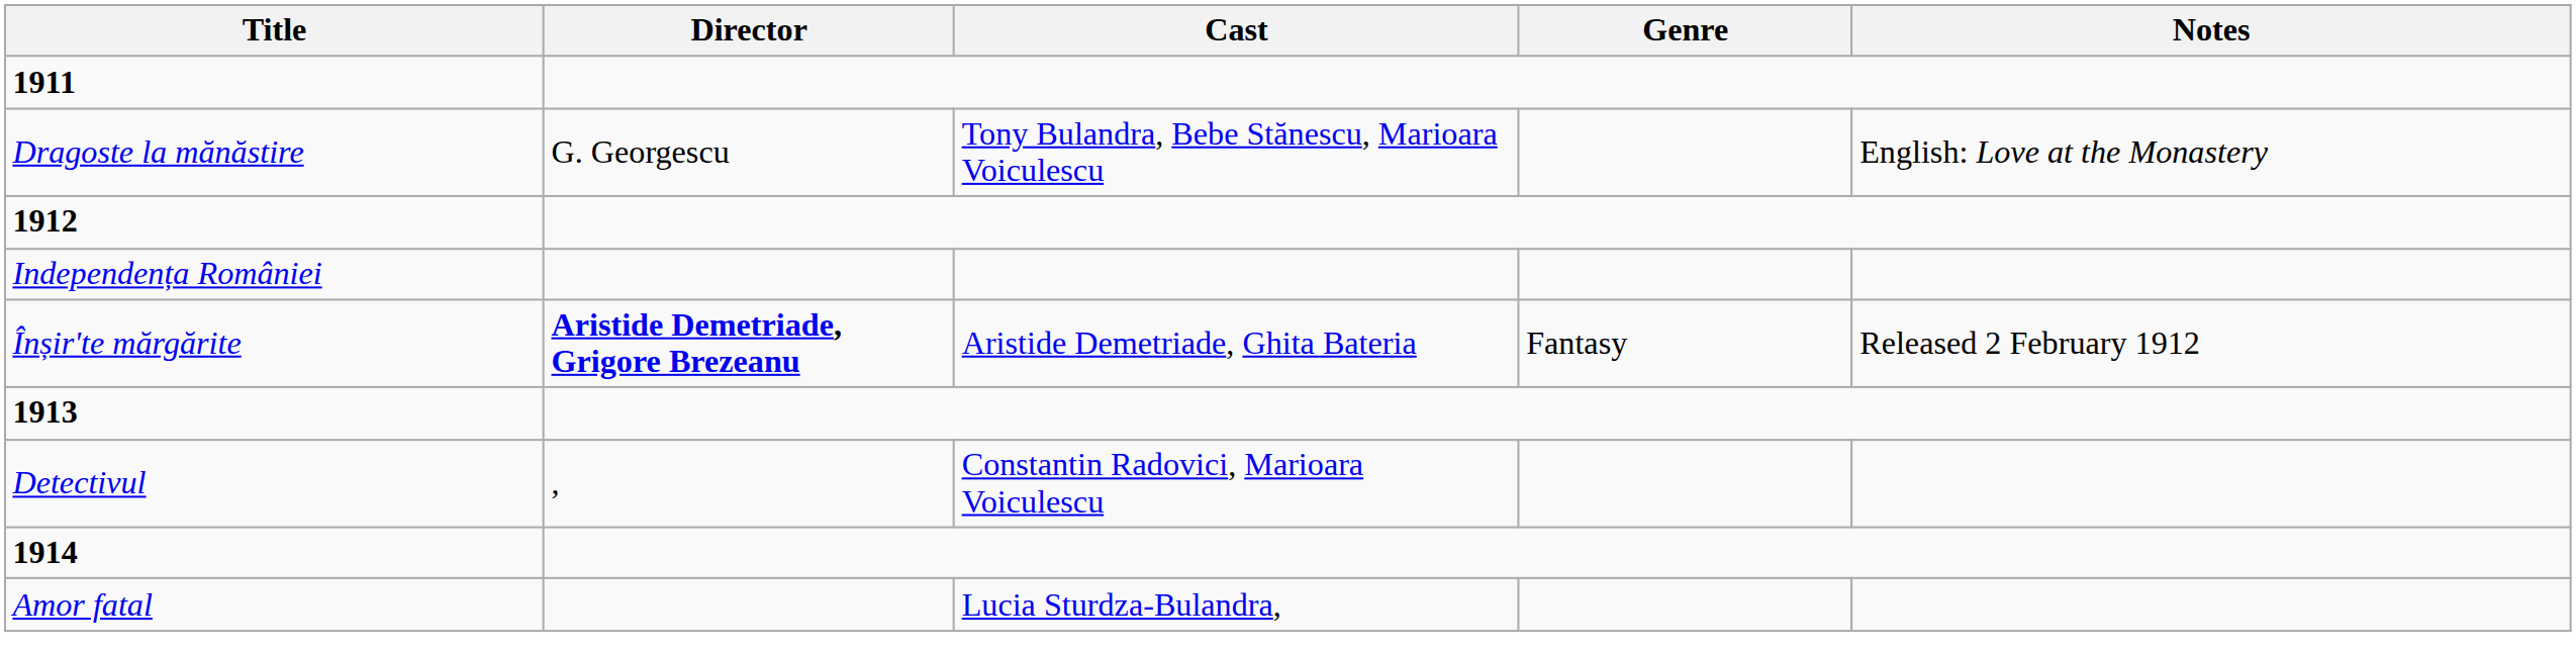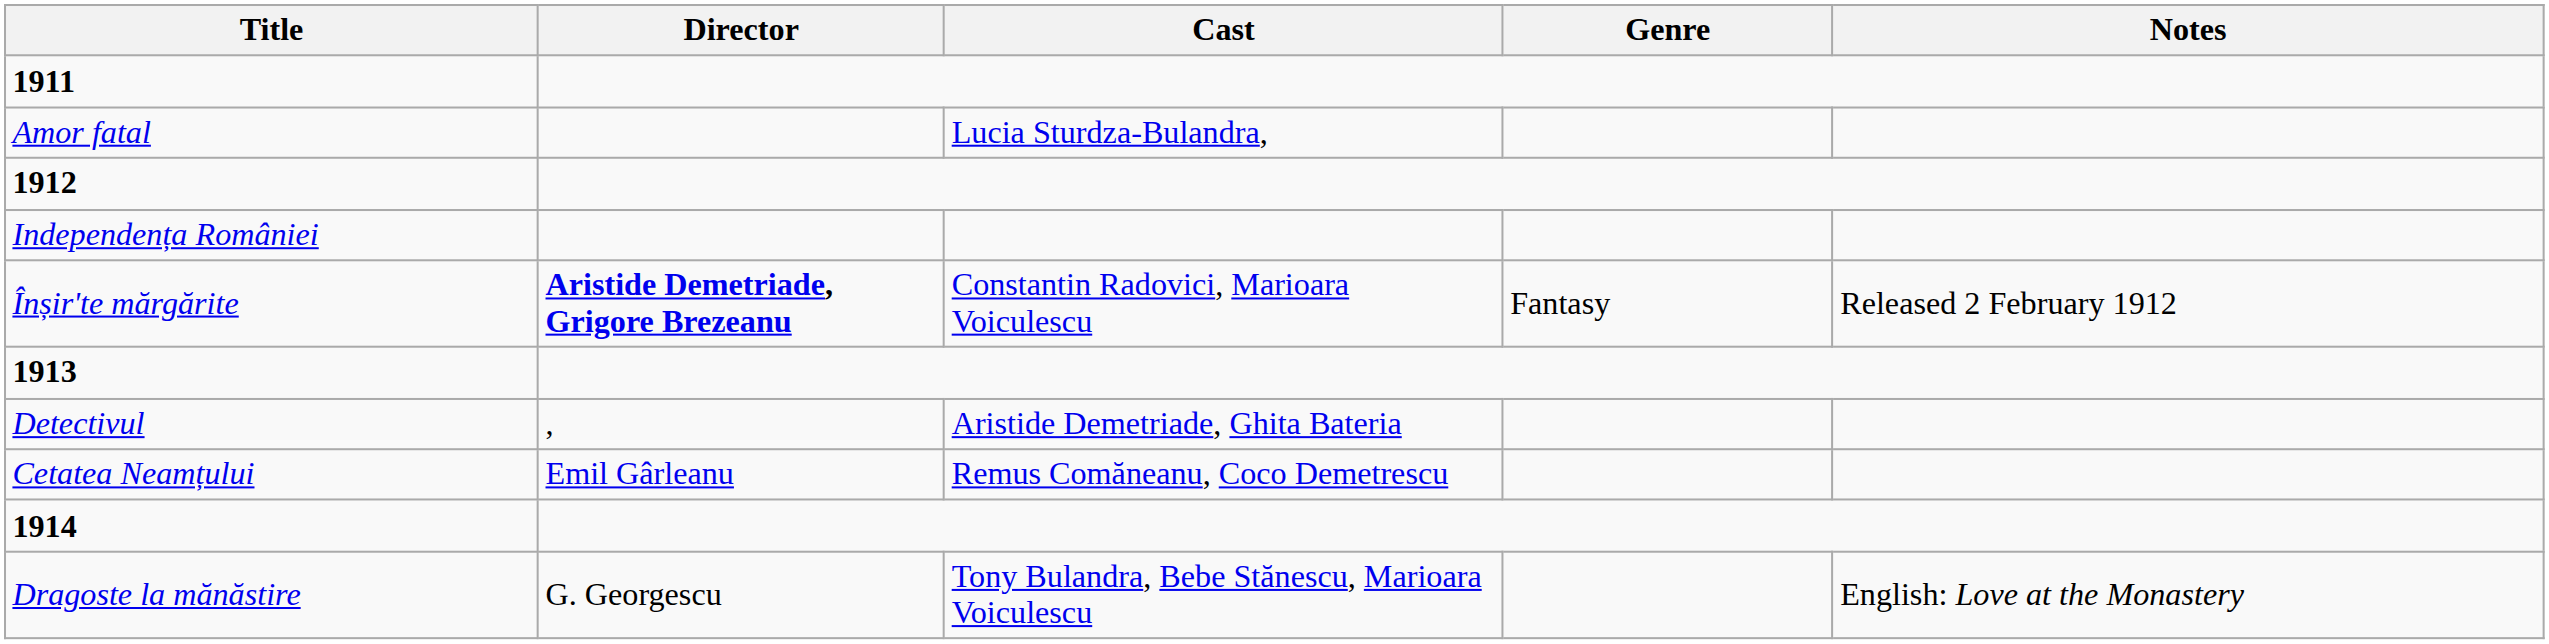rows swapped: Amor fatal <-> Dragoste la mănăstire
Înșir'te mărgărite | Cast: Aristide Demetriade, Ghita Bateria -> Constantin Radovici, Marioara Voiculescu
Detectivul | Cast: Constantin Radovici, Marioara Voiculescu -> Aristide Demetriade, Ghita Bateria
+ row: Cetatea Neamțului | Emil Gârleanu | Remus Comăneanu, Coco Demetrescu
